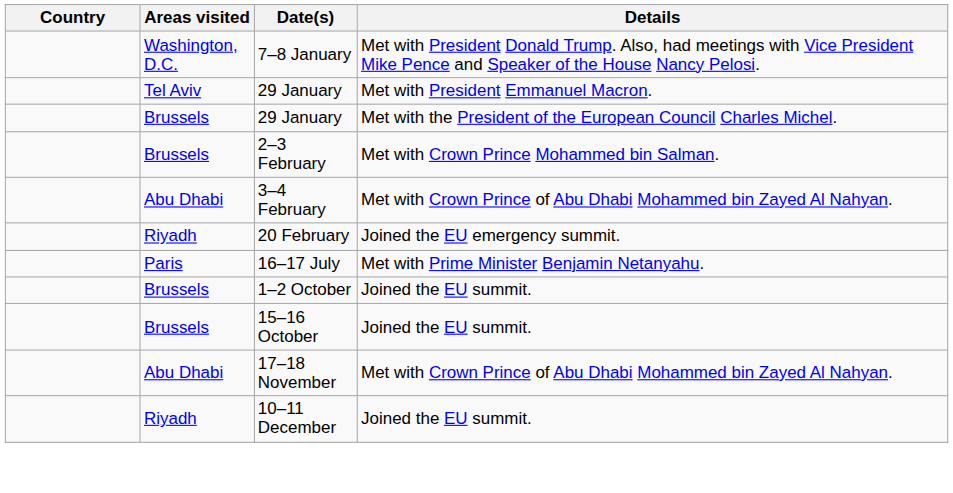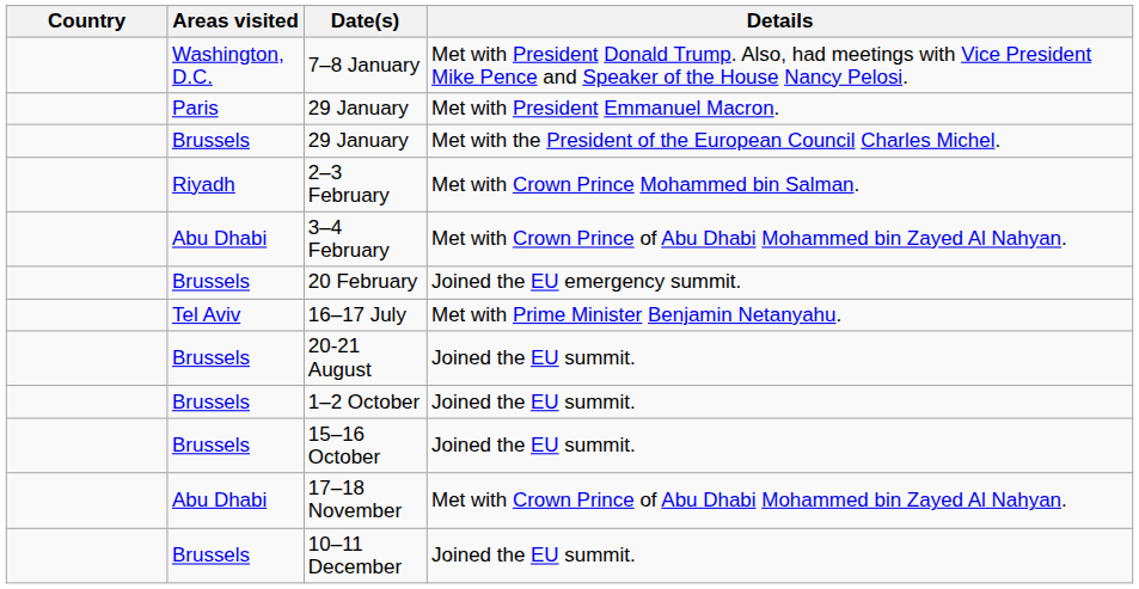29 January / Met with President Emmanuel Macron. | Areas visited: Tel Aviv -> Paris
2–3 February | Areas visited: Brussels -> Riyadh
20 February | Areas visited: Riyadh -> Brussels
16–17 July | Areas visited: Paris -> Tel Aviv
+ row: Brussels | 20-21 August | Joined the EU summit.
10–11 December | Areas visited: Riyadh -> Brussels
